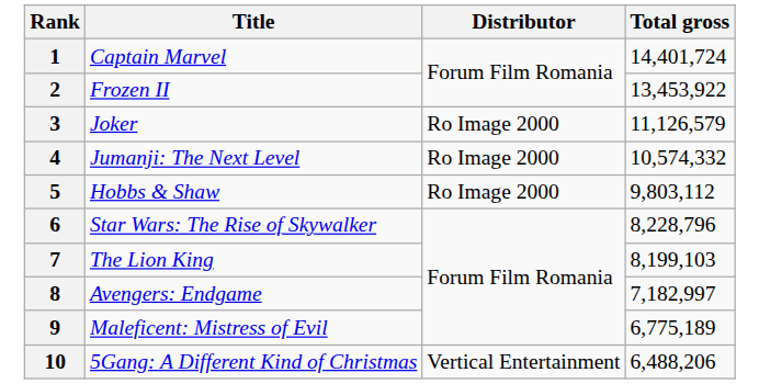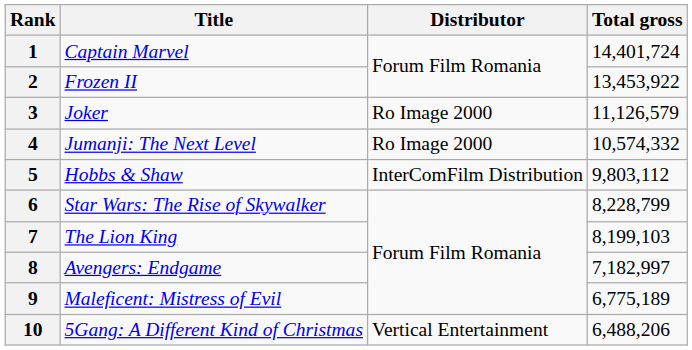5 | Distributor: Ro Image 2000 -> InterComFilm Distribution
6 | Total gross: 8,228,796 -> 8,228,799
